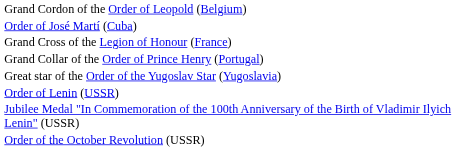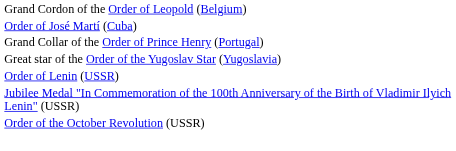- row: Grand Cross of the Legion of Honour (France)
